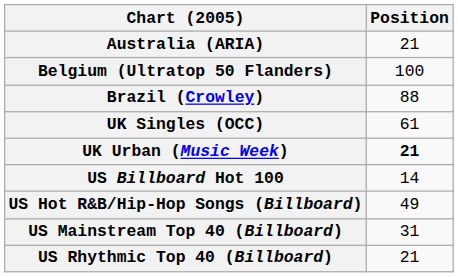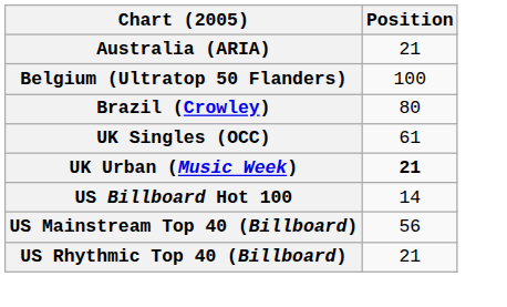Brazil (Crowley) | Position: 88 -> 80
- row: US Hot R&B/Hip-Hop Songs (Billboard) | 49
US Mainstream Top 40 (Billboard) | Position: 31 -> 56
